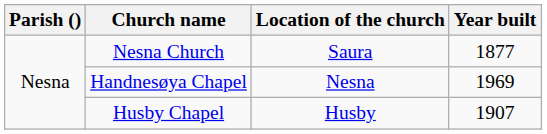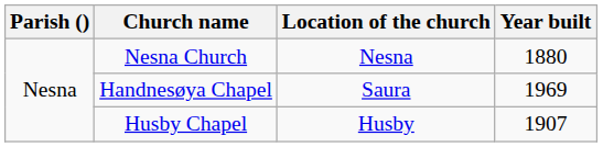Nesna Church | Location of the church: Saura -> Nesna
Nesna Church | Year built: 1877 -> 1880
Handnesøya Chapel | Location of the church: Nesna -> Saura
